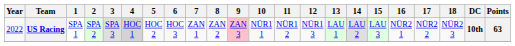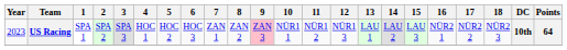US Racing | Year: 2022 -> 2023
US Racing | 4: lightgrey background -> no background
US Racing | Points: 63 -> 64
